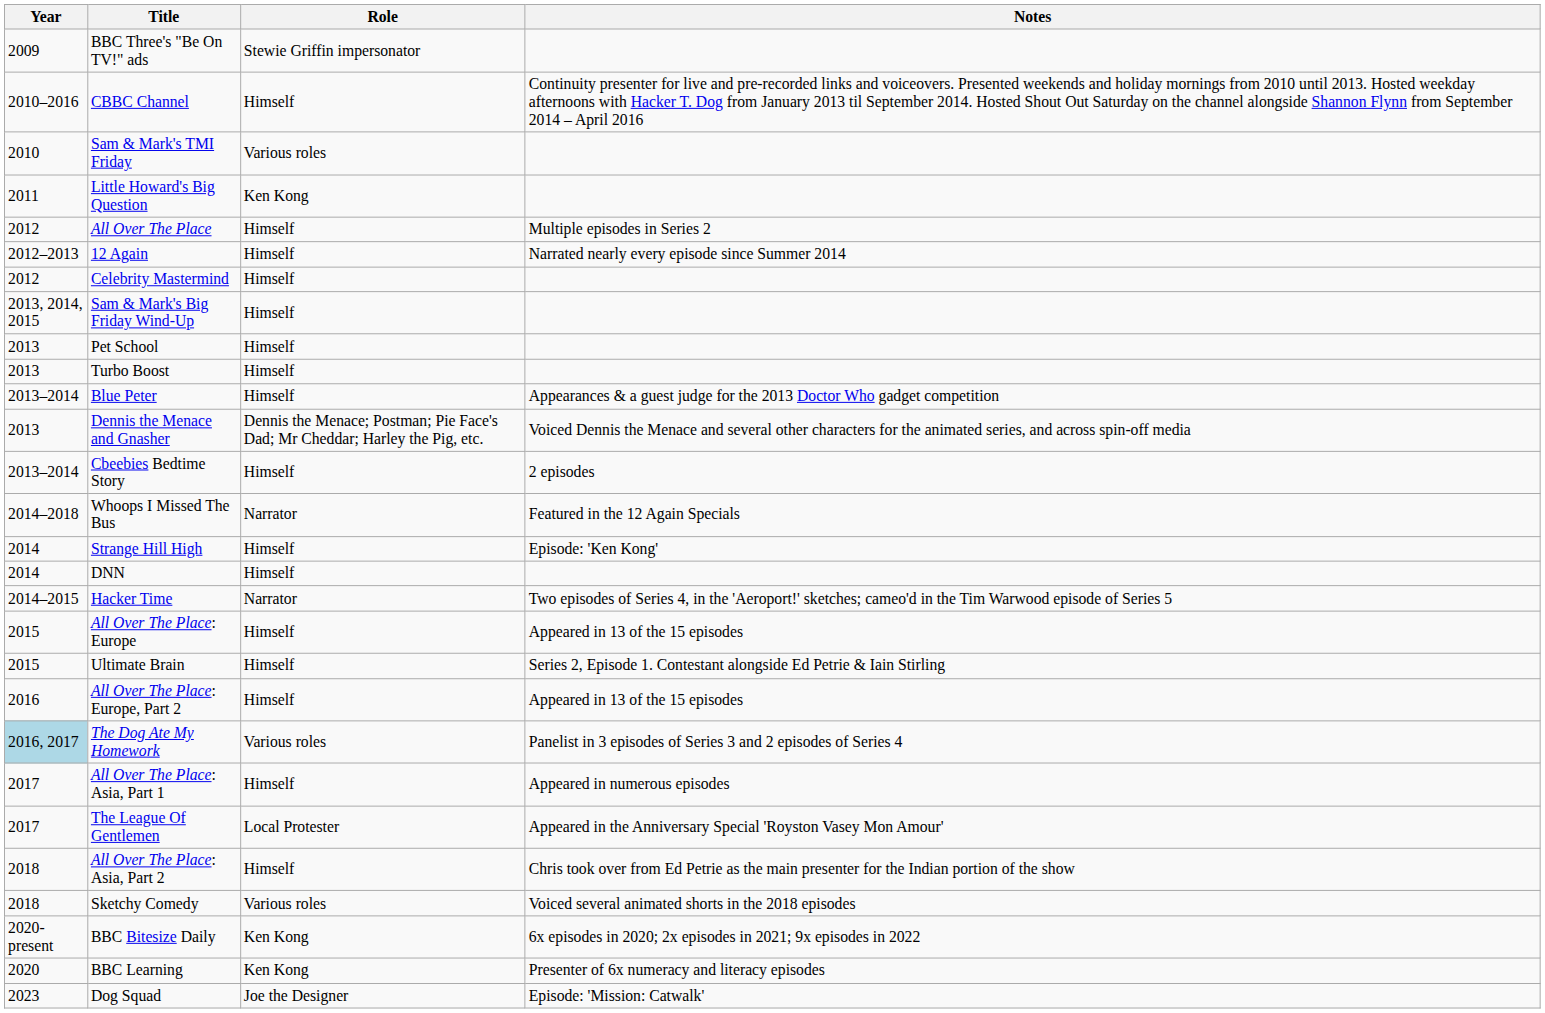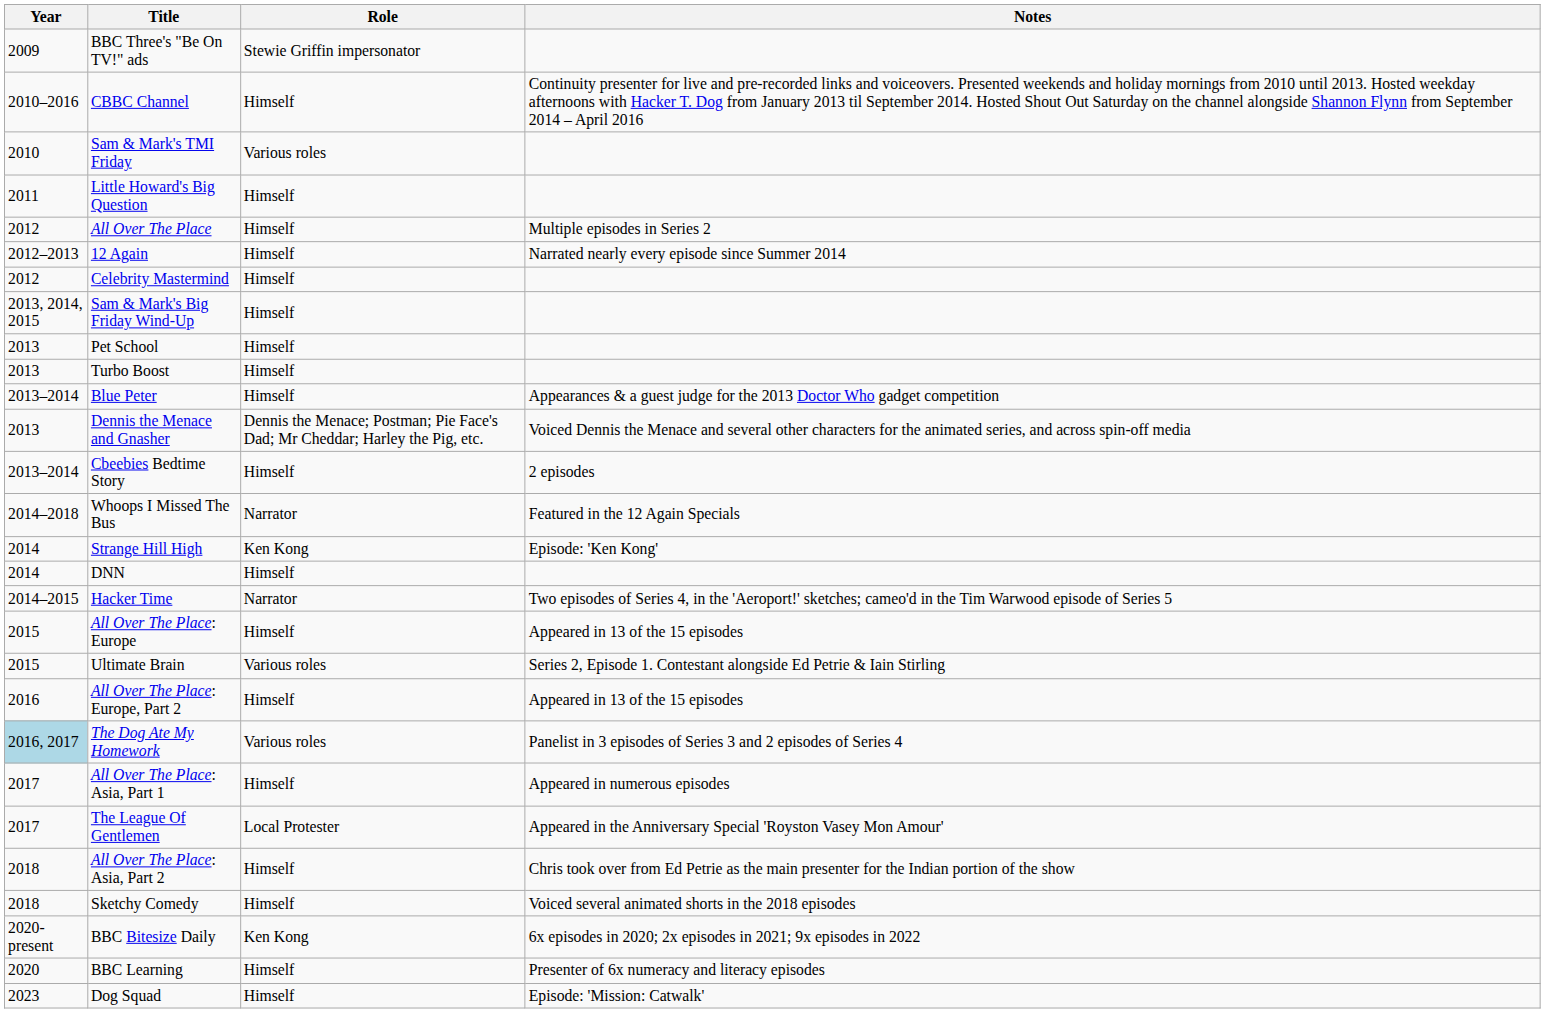Little Howard's Big Question | Role: Ken Kong -> Himself
Strange Hill High | Role: Himself -> Ken Kong
Ultimate Brain | Role: Himself -> Various roles
Sketchy Comedy | Role: Various roles -> Himself
BBC Learning | Role: Ken Kong -> Himself
Dog Squad | Role: Joe the Designer -> Himself
